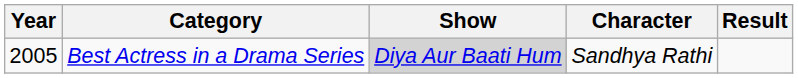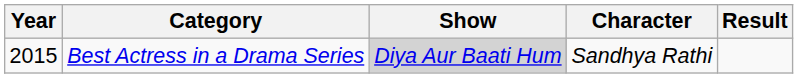Best Actress in a Drama Series | Year: 2005 -> 2015
